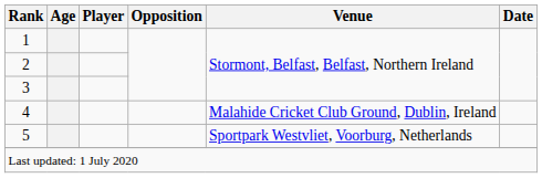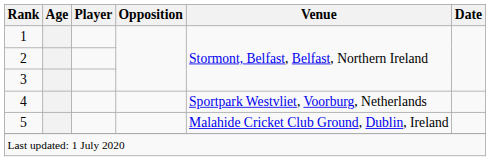4 | Venue: Malahide Cricket Club Ground, Dublin, Ireland -> Sportpark Westvliet, Voorburg, Netherlands
5 | Venue: Sportpark Westvliet, Voorburg, Netherlands -> Malahide Cricket Club Ground, Dublin, Ireland
